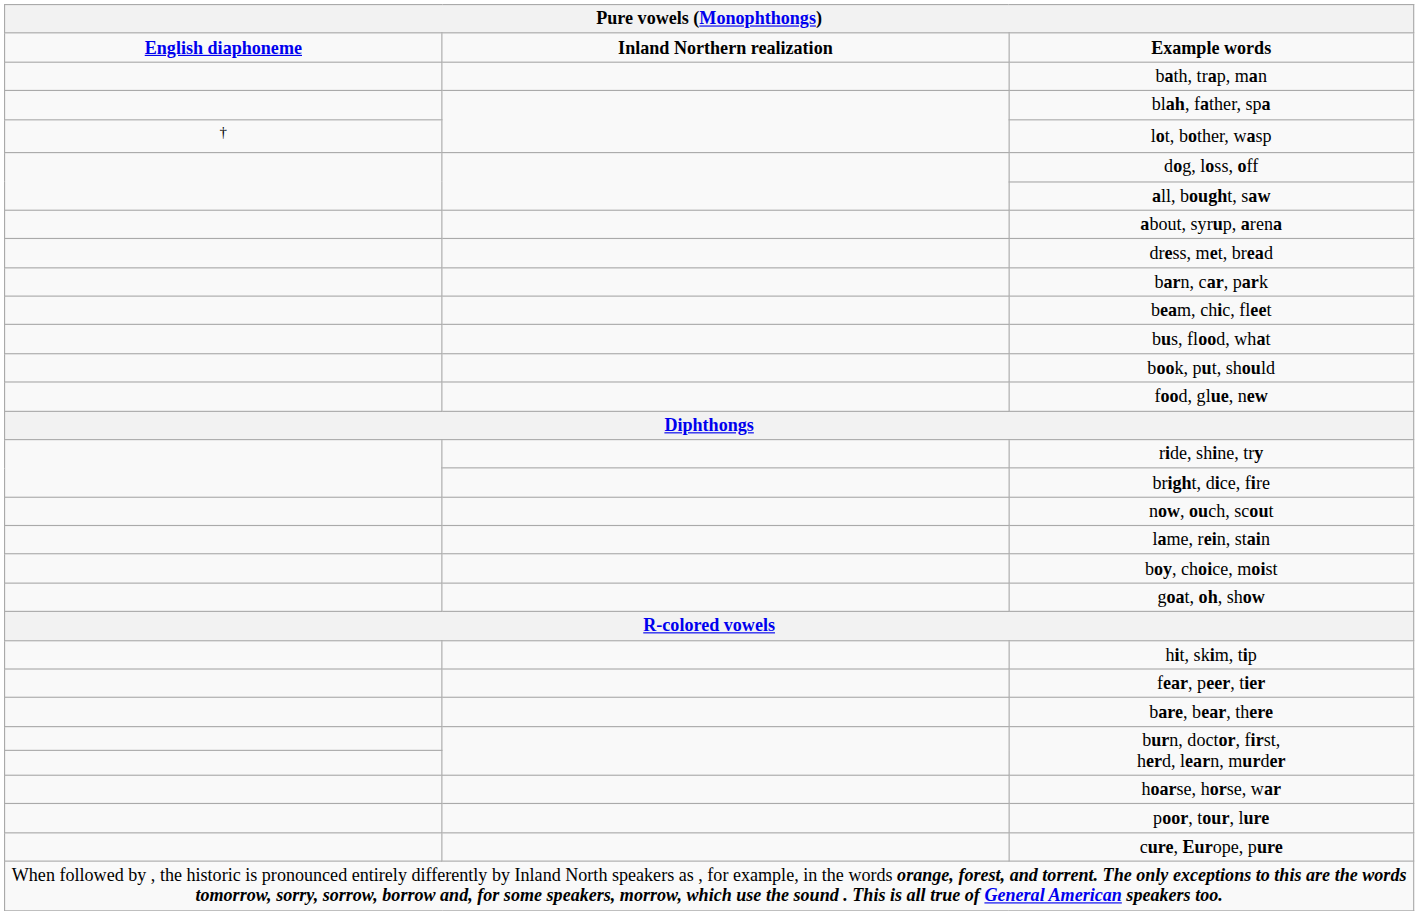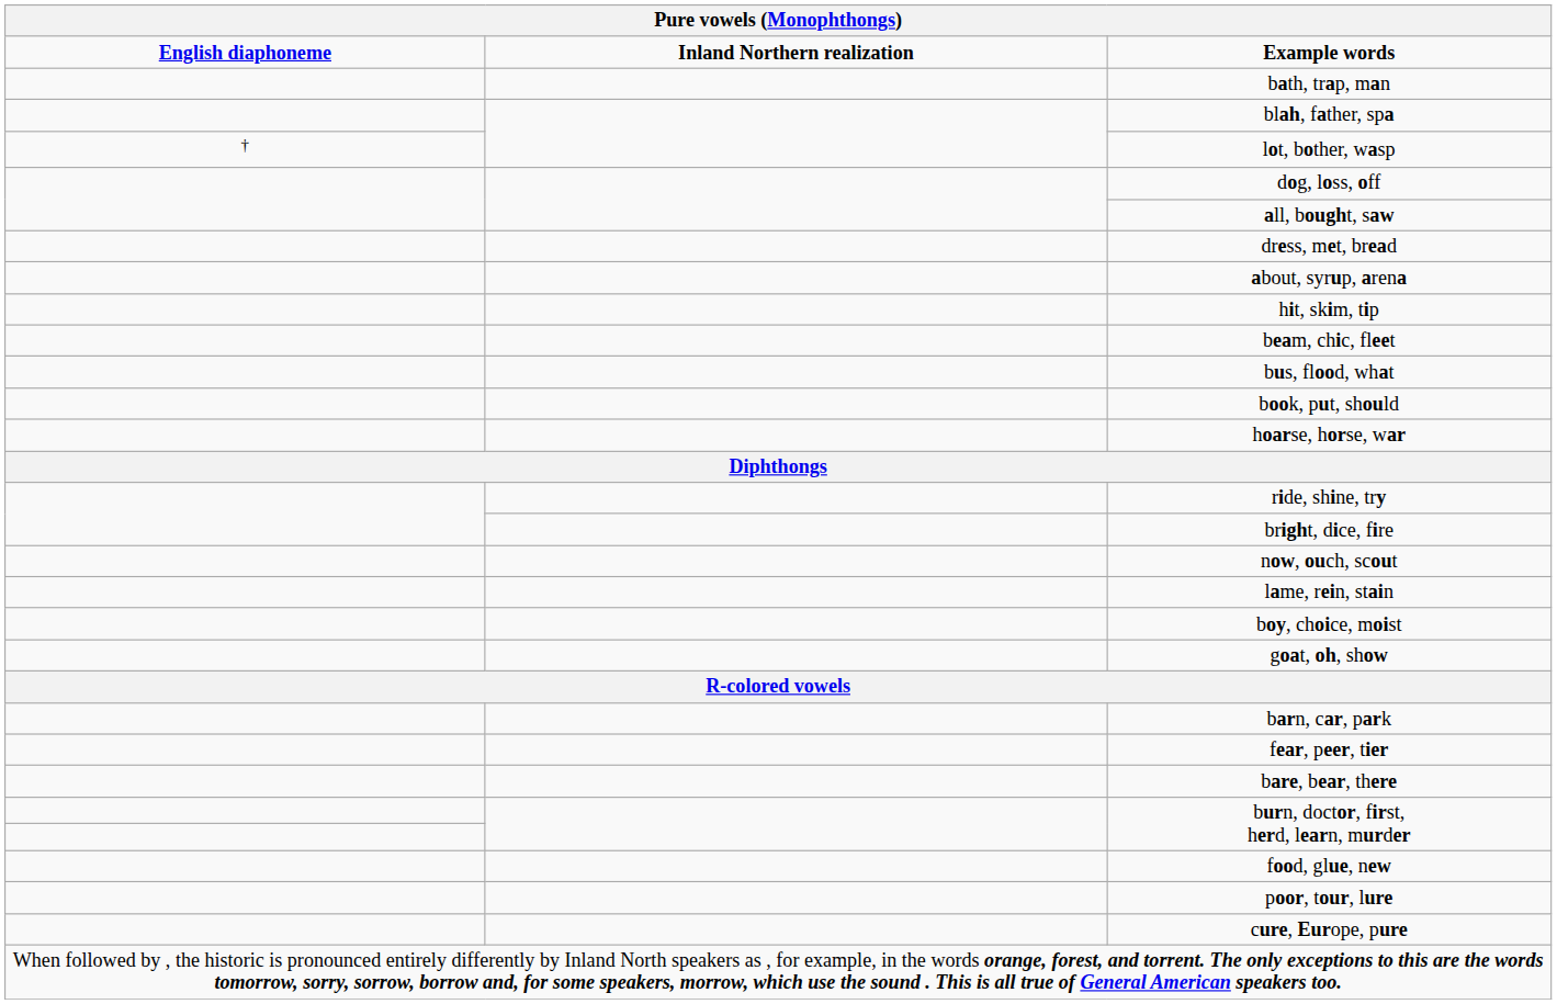rows swapped: dress, met, bread <-> about, syrup, arena
rows swapped: hit, skim, tip <-> barn, car, park
rows swapped: food, glue, new <-> hoarse, horse, war
